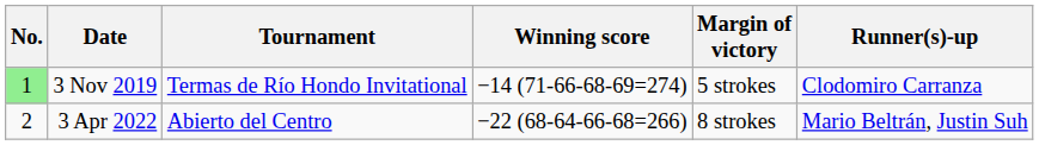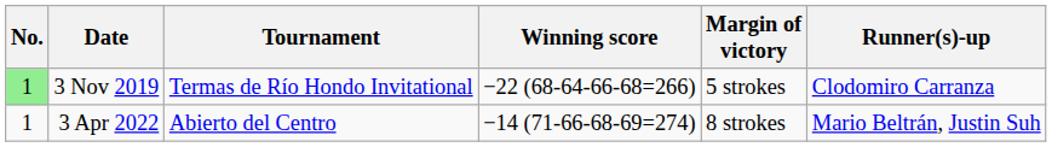3 Nov 2019 | Winning score: −14 (71-66-68-69=274) -> −22 (68-64-66-68=266)
3 Apr 2022 | No.: 2 -> 1
3 Apr 2022 | Winning score: −22 (68-64-66-68=266) -> −14 (71-66-68-69=274)
